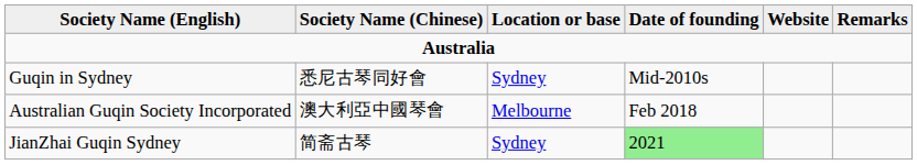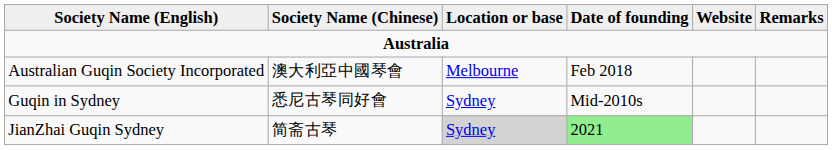rows swapped: Australian Guqin Society Incorporated <-> Guqin in Sydney
JianZhai Guqin Sydney | Location or base: no background -> lightgrey background
